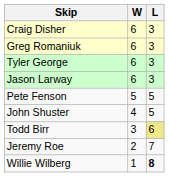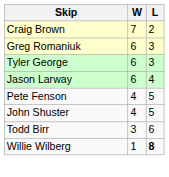+ row: Craig Brown | 7 | 2
- row: Craig Disher | 6 | 3
Jason Larway | L: 3 -> 4
Pete Fenson | W: 5 -> 4
Todd Birr | L: khaki background -> no background
- row: Jeremy Roe | 2 | 7
